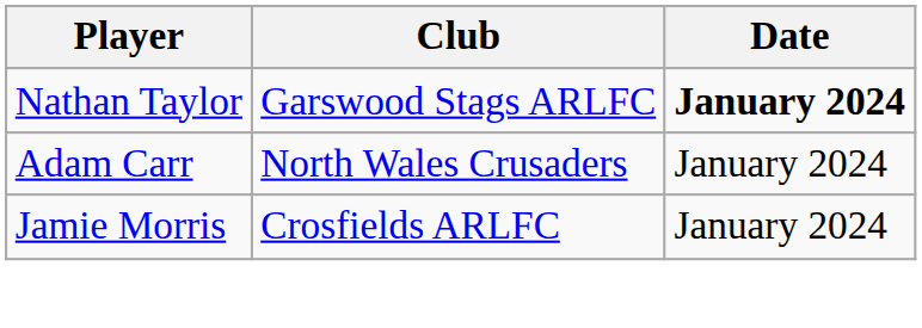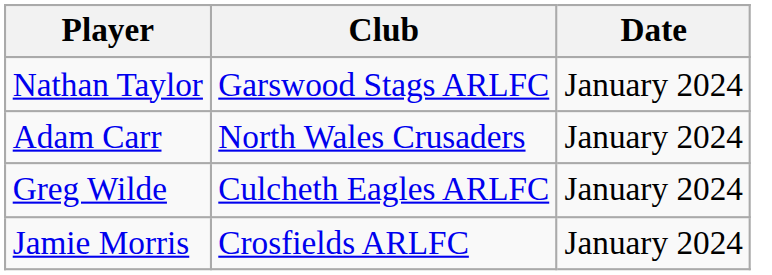Nathan Taylor | Date: bold -> normal
+ row: Greg Wilde | Culcheth Eagles ARLFC | January 2024
